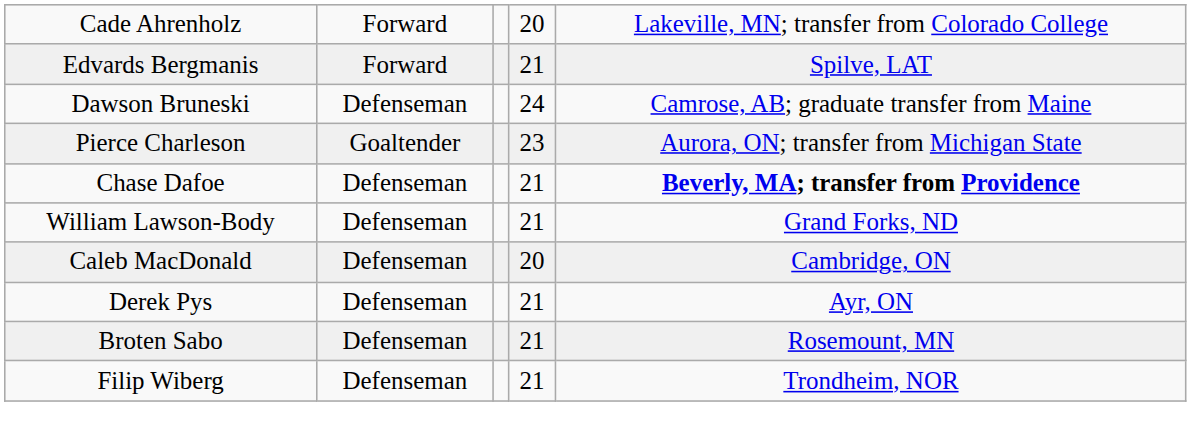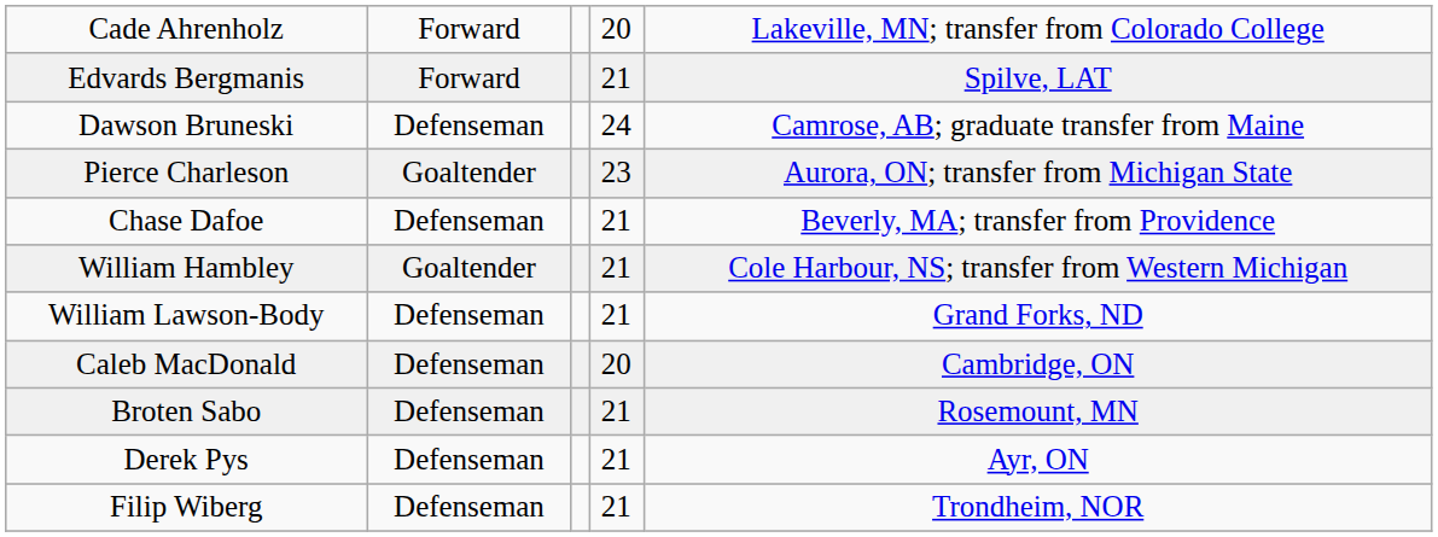Chase Dafoe | column 5: bold -> normal
+ row: William Hambley | Goaltender | 21 | Cole Harbour, NS; transfer from Western Michigan
rows swapped: Derek Pys <-> Broten Sabo
